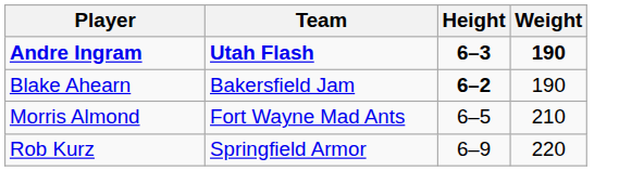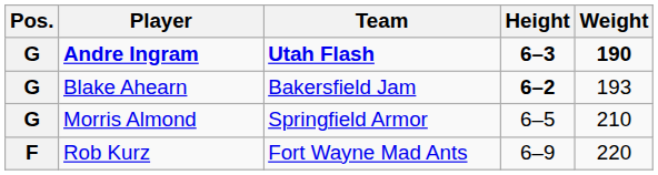+ column: Pos. | G | G | G | F
Blake Ahearn | Weight: 190 -> 193
Morris Almond | Team: Fort Wayne Mad Ants -> Springfield Armor
Rob Kurz | Team: Springfield Armor -> Fort Wayne Mad Ants
